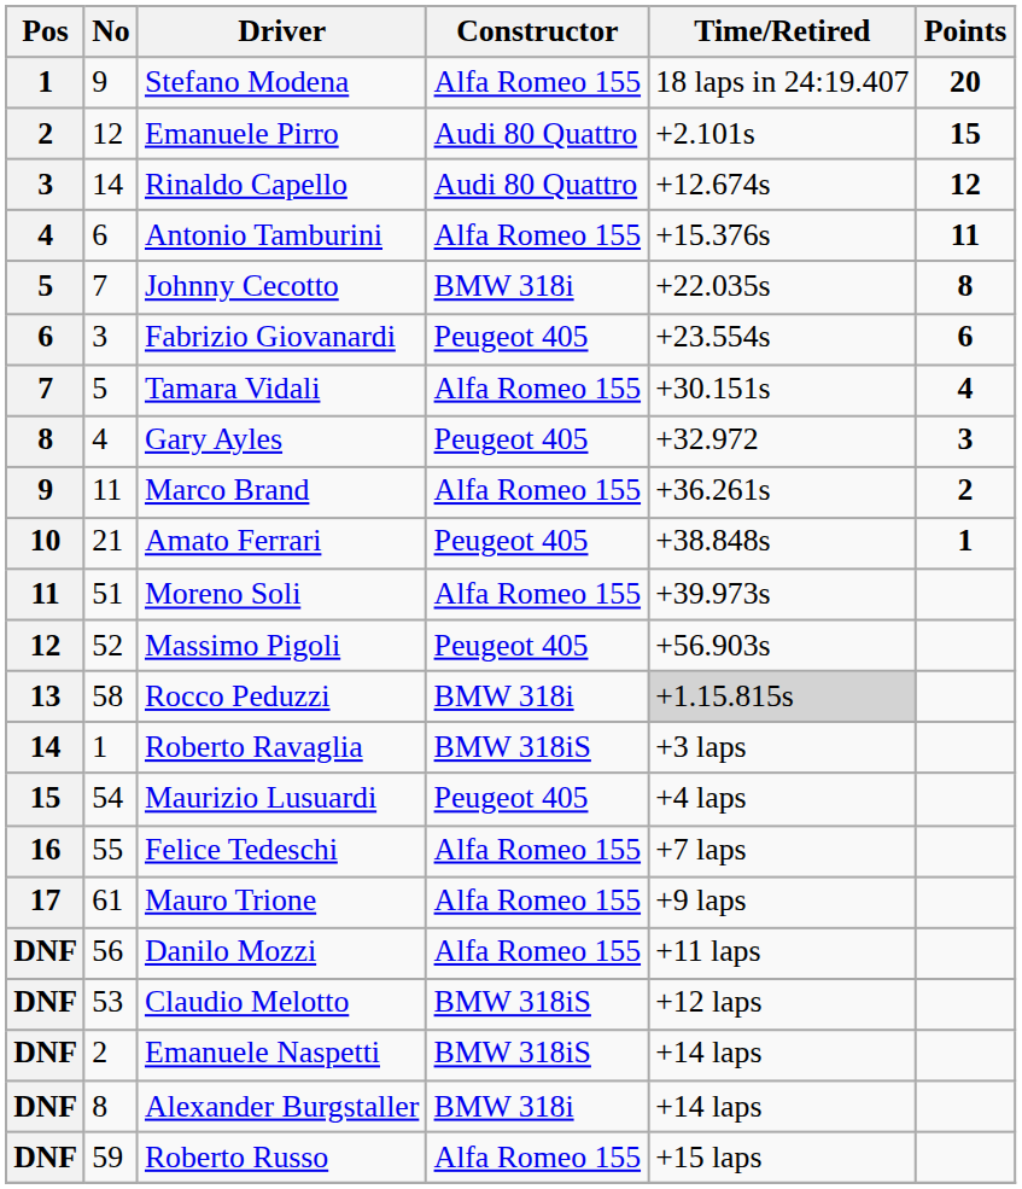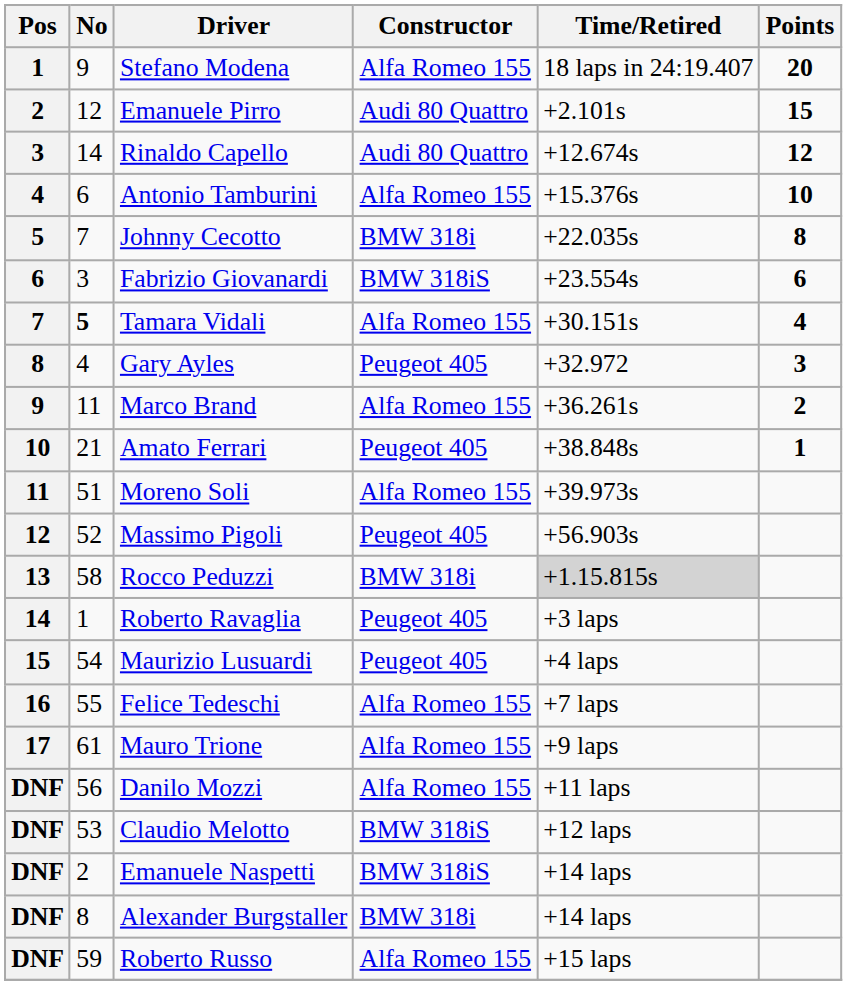Antonio Tamburini | Points: 11 -> 10
Fabrizio Giovanardi | Constructor: Peugeot 405 -> BMW 318iS
Tamara Vidali | No: normal -> bold
Roberto Ravaglia | Constructor: BMW 318iS -> Peugeot 405
